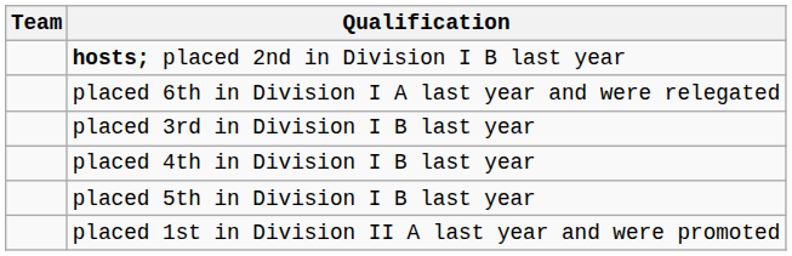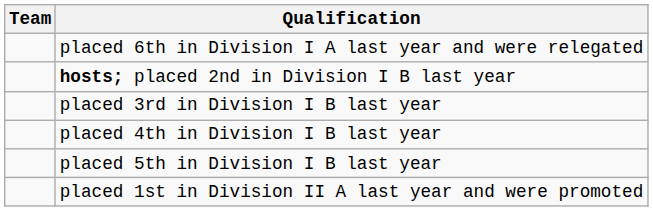rows swapped: placed 6th in Division I A last year and were relegated <-> hosts; placed 2nd in Division I B last year
